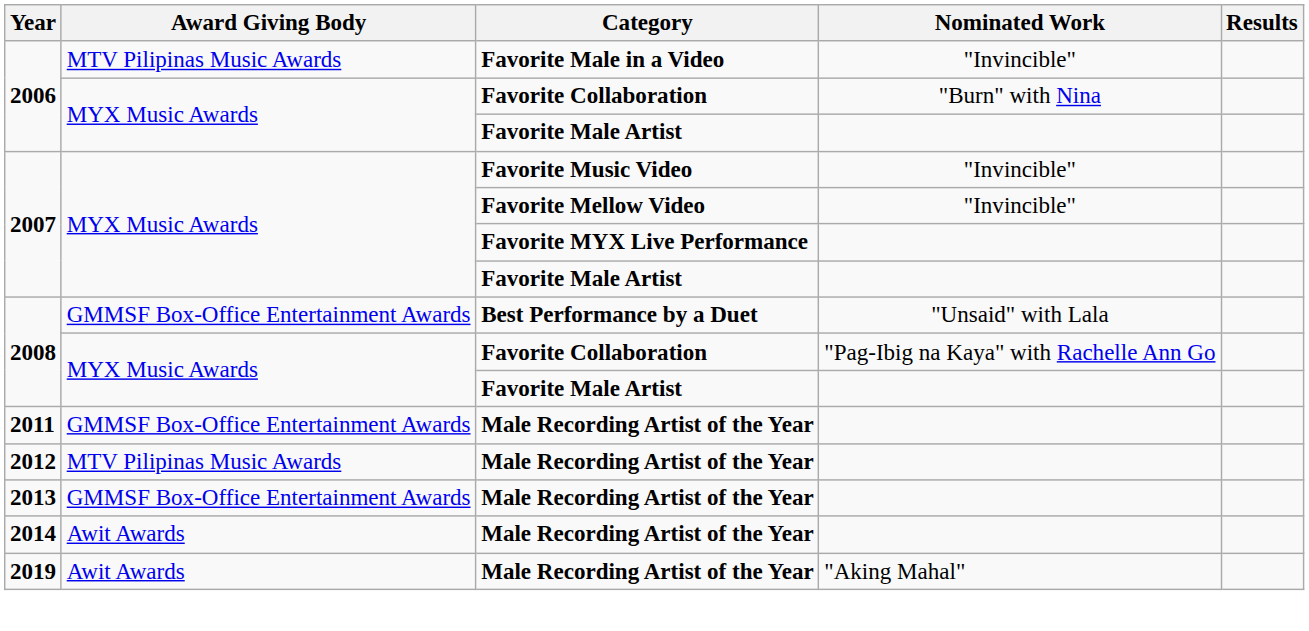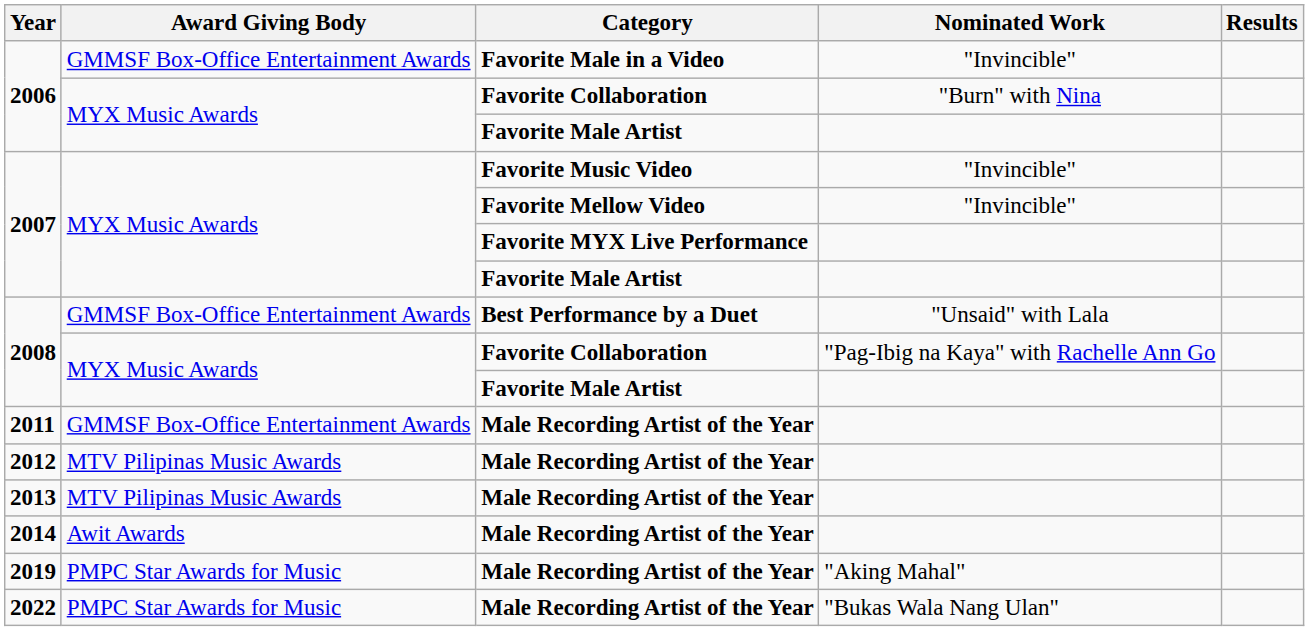2006 / Favorite Male in a Video | Award Giving Body: MTV Pilipinas Music Awards -> GMMSF Box-Office Entertainment Awards
2013 | Award Giving Body: GMMSF Box-Office Entertainment Awards -> MTV Pilipinas Music Awards
2019 | Award Giving Body: Awit Awards -> PMPC Star Awards for Music
+ row: 2022 | PMPC Star Awards for Music | Male Recording Artist of the Year | "Bukas Wala Nang Ulan"
